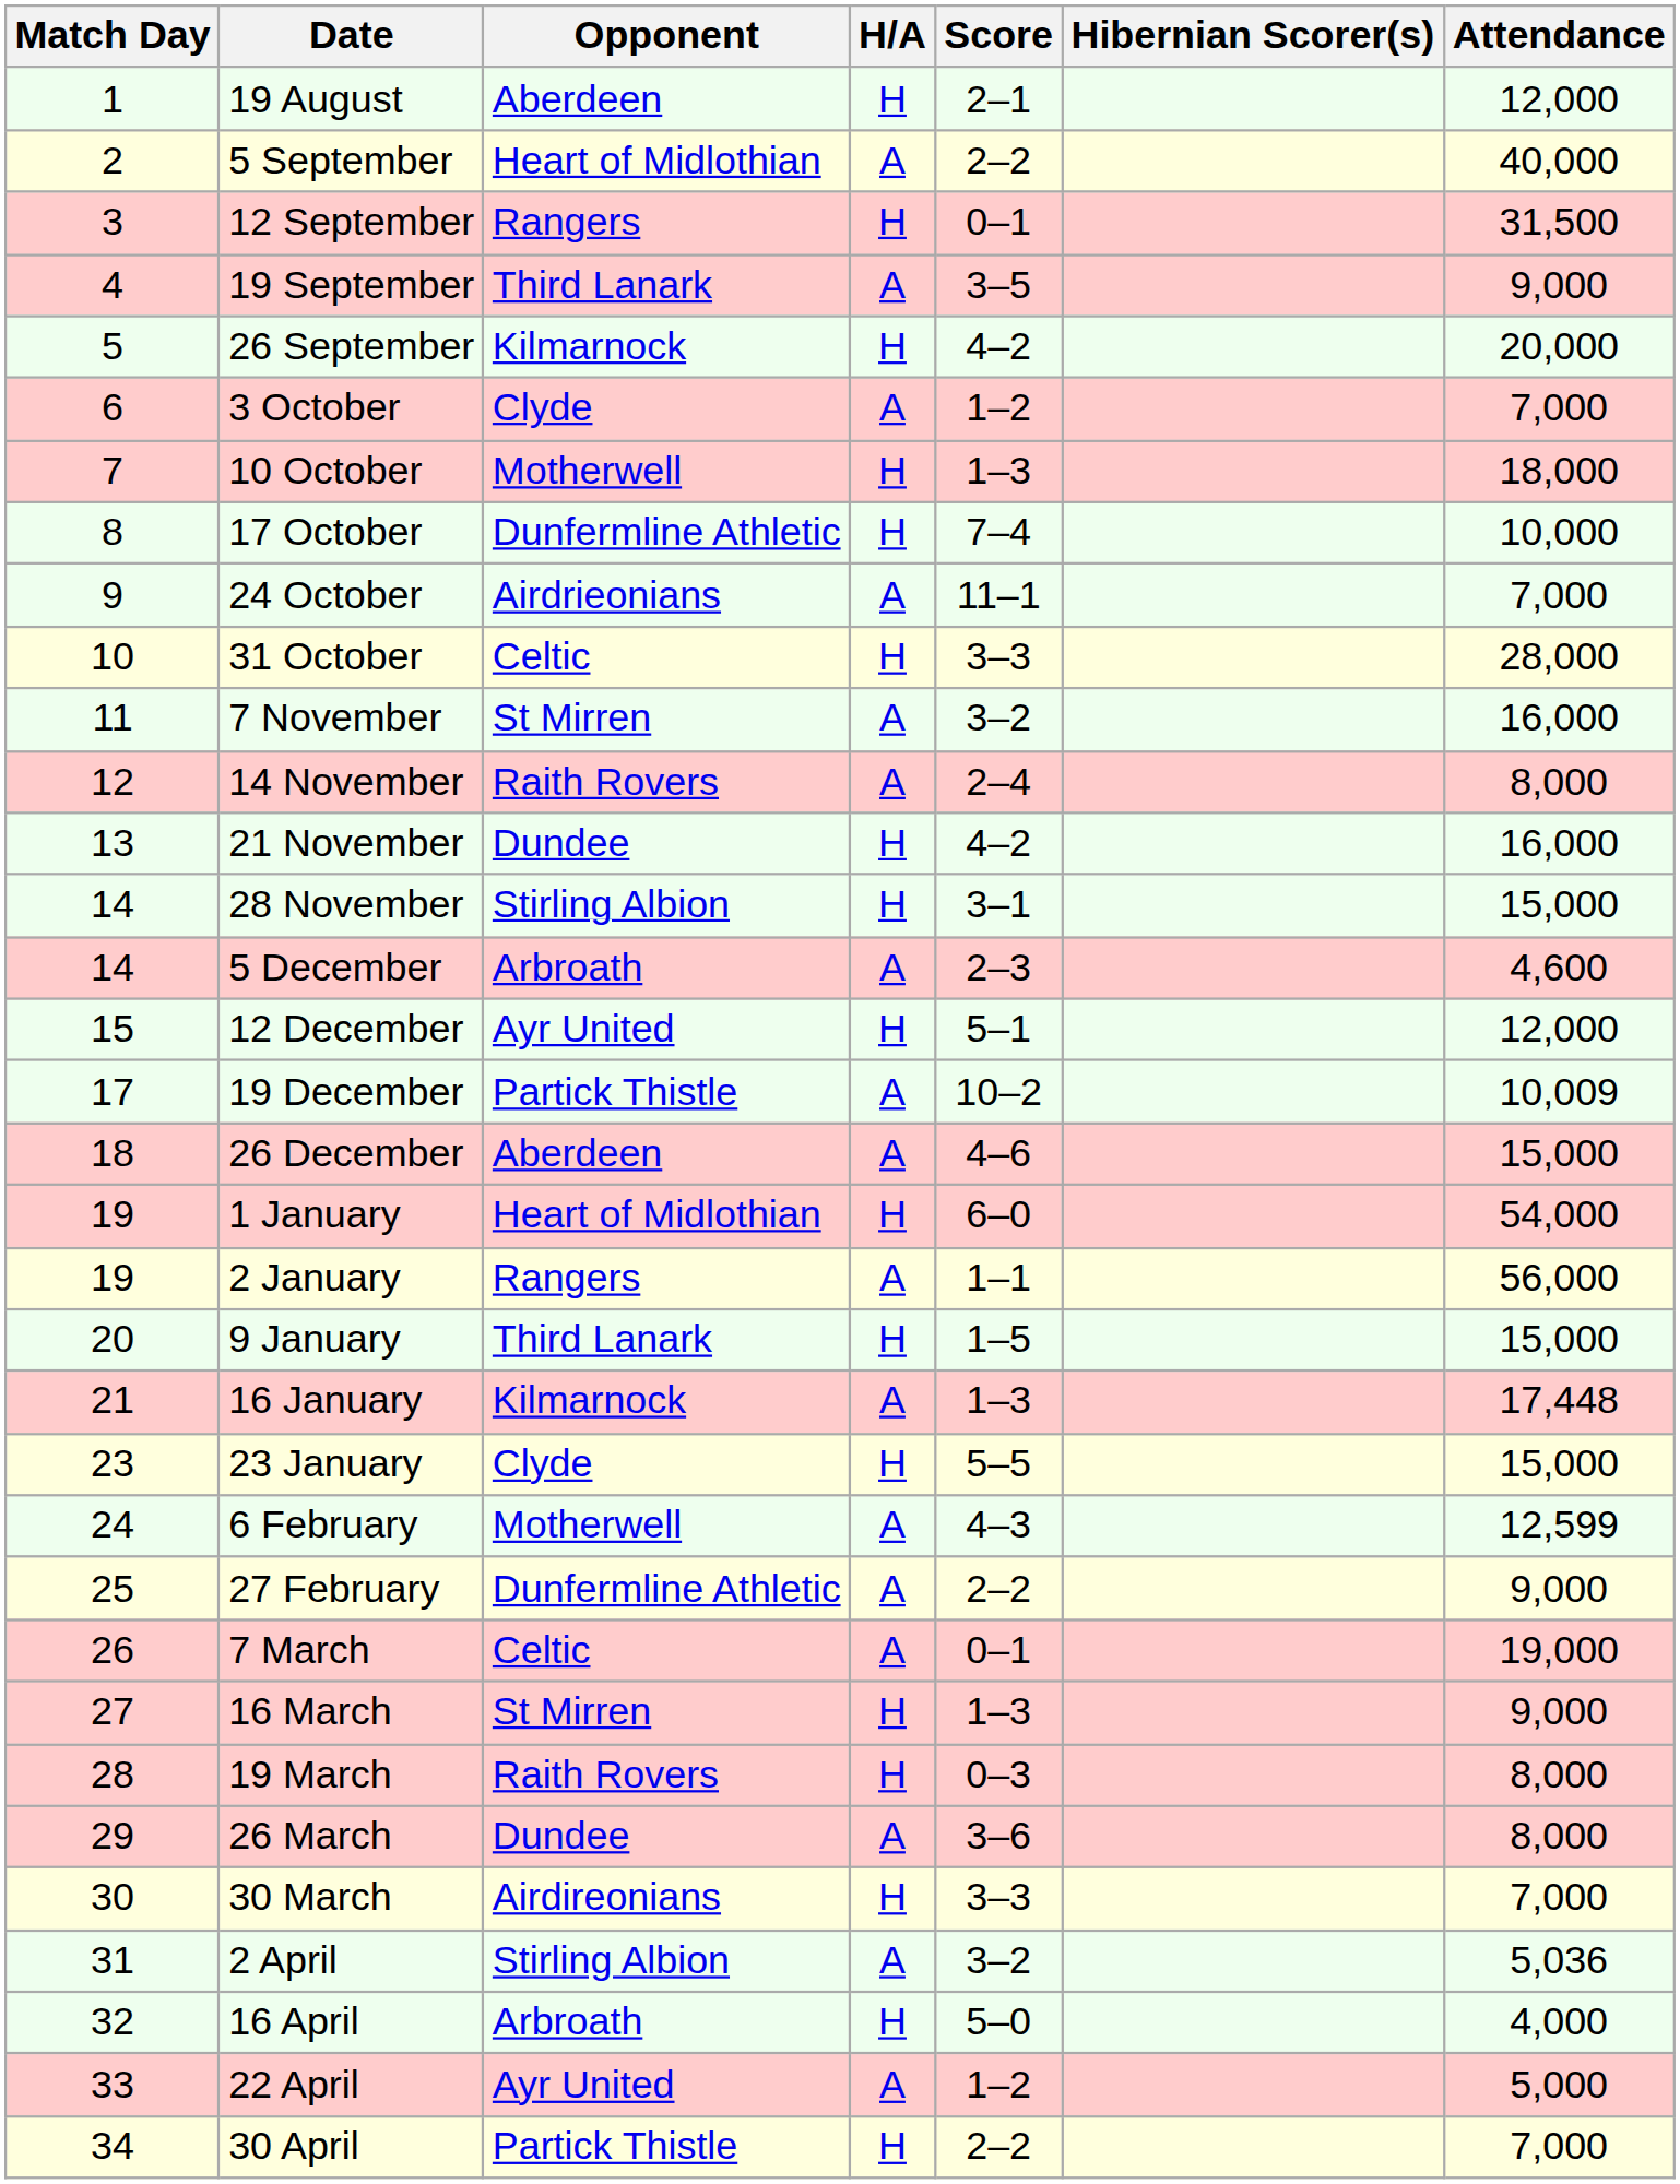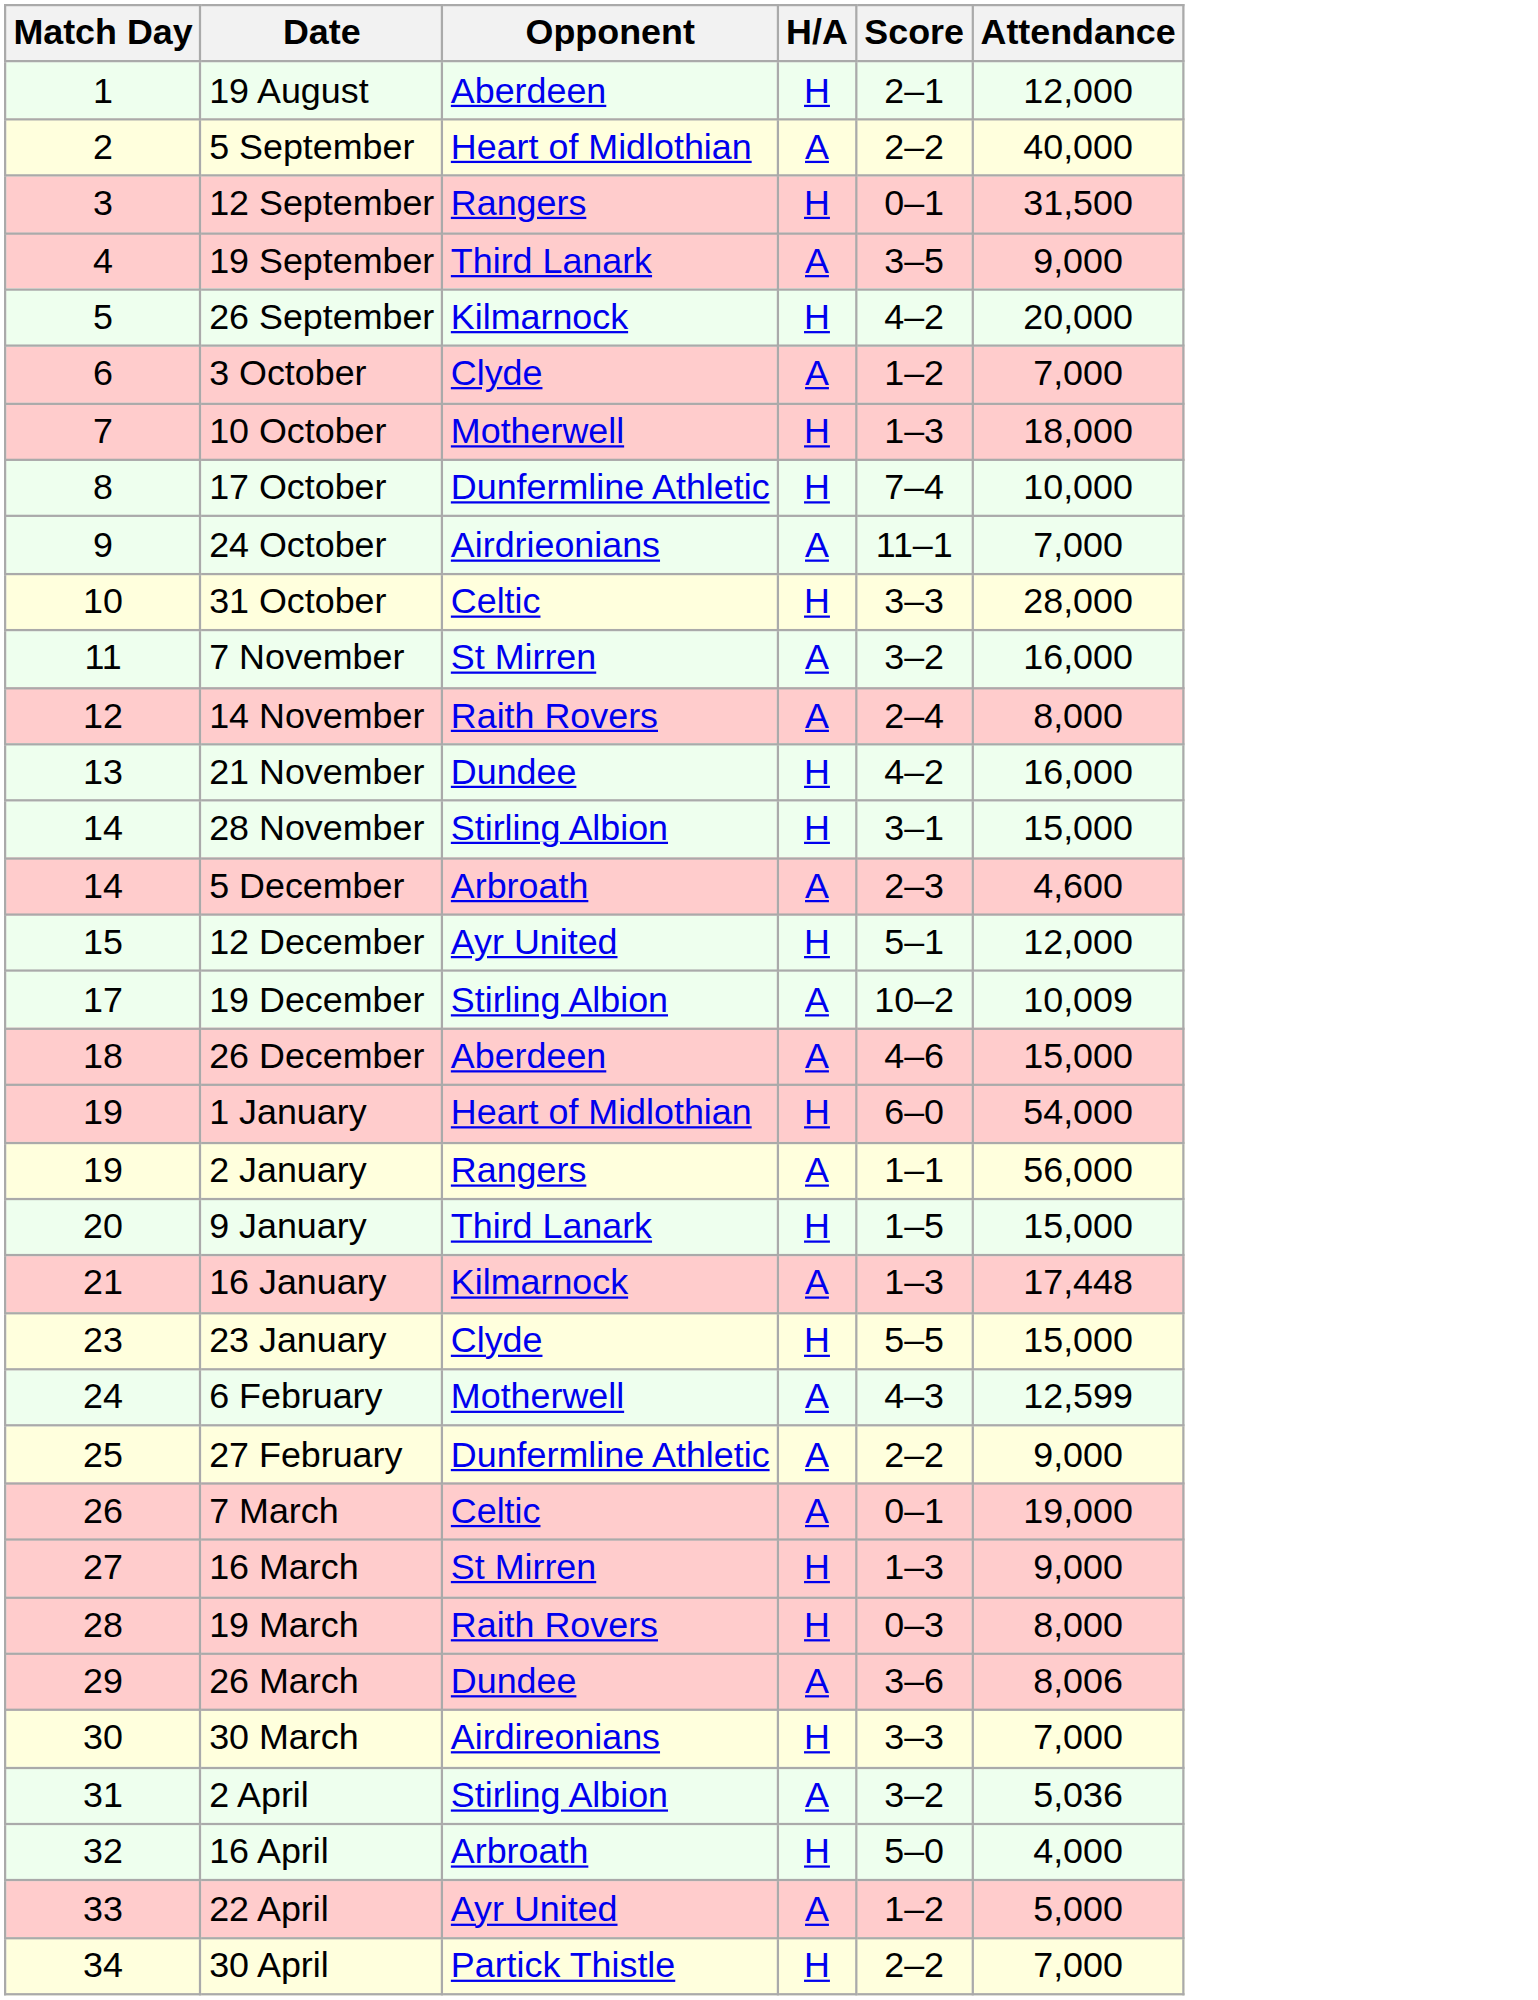- column: Hibernian Scorer(s)
19 December | Opponent: Partick Thistle -> Stirling Albion
26 March | Attendance: 8,000 -> 8,006
